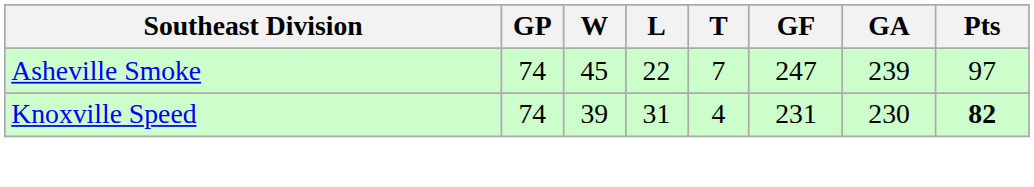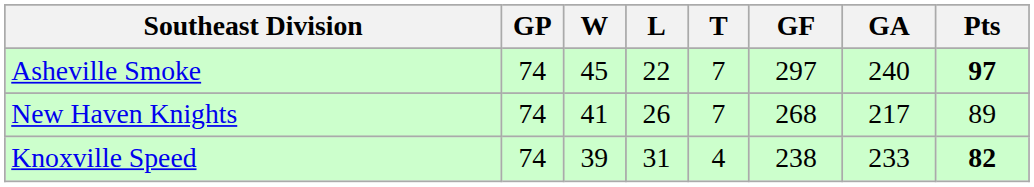Asheville Smoke | GF: 247 -> 297
Asheville Smoke | GA: 239 -> 240
Asheville Smoke | Pts: normal -> bold
+ row: New Haven Knights | 74 | 41 | 26 | 7 | 268 | 217 | 89
Knoxville Speed | GF: 231 -> 238
Knoxville Speed | GA: 230 -> 233
